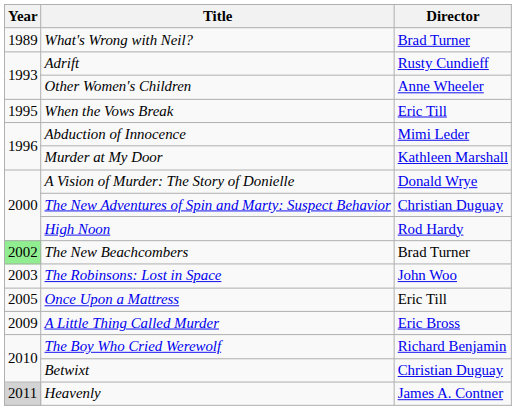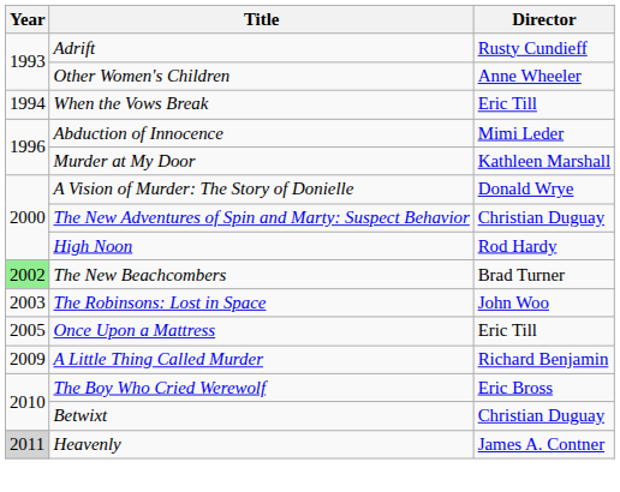- row: 1989 | What's Wrong with Neil? | Brad Turner
When the Vows Break | Year: 1995 -> 1994
A Little Thing Called Murder | Director: Eric Bross -> Richard Benjamin
The Boy Who Cried Werewolf | Director: Richard Benjamin -> Eric Bross
